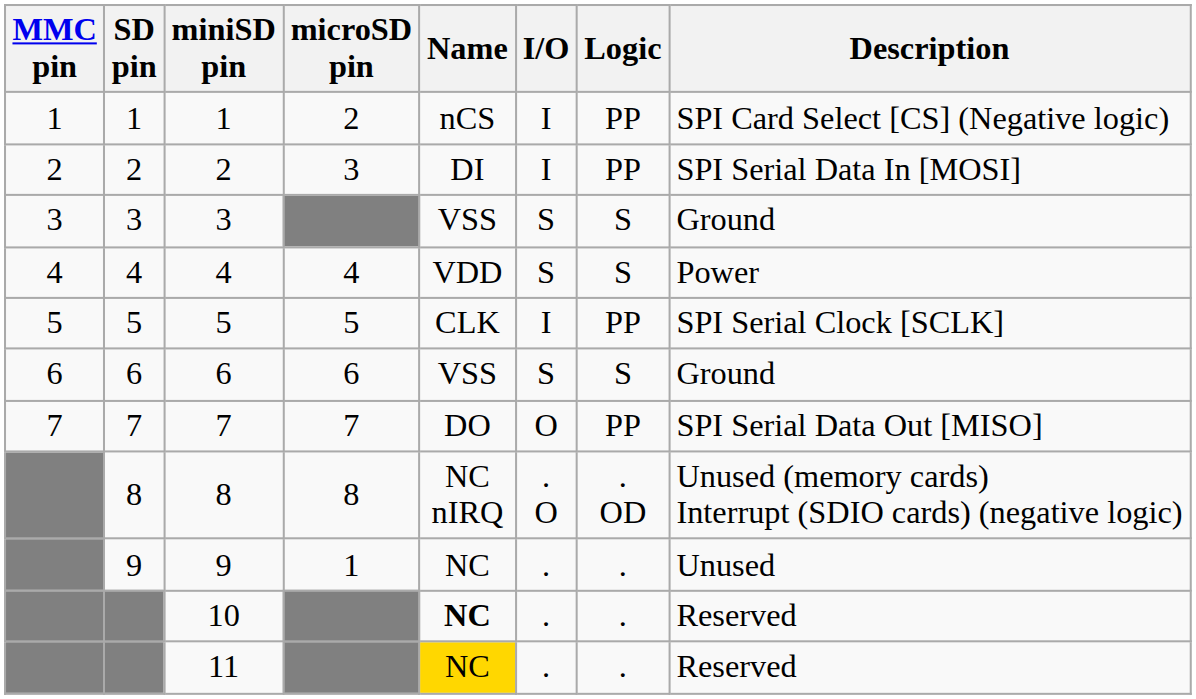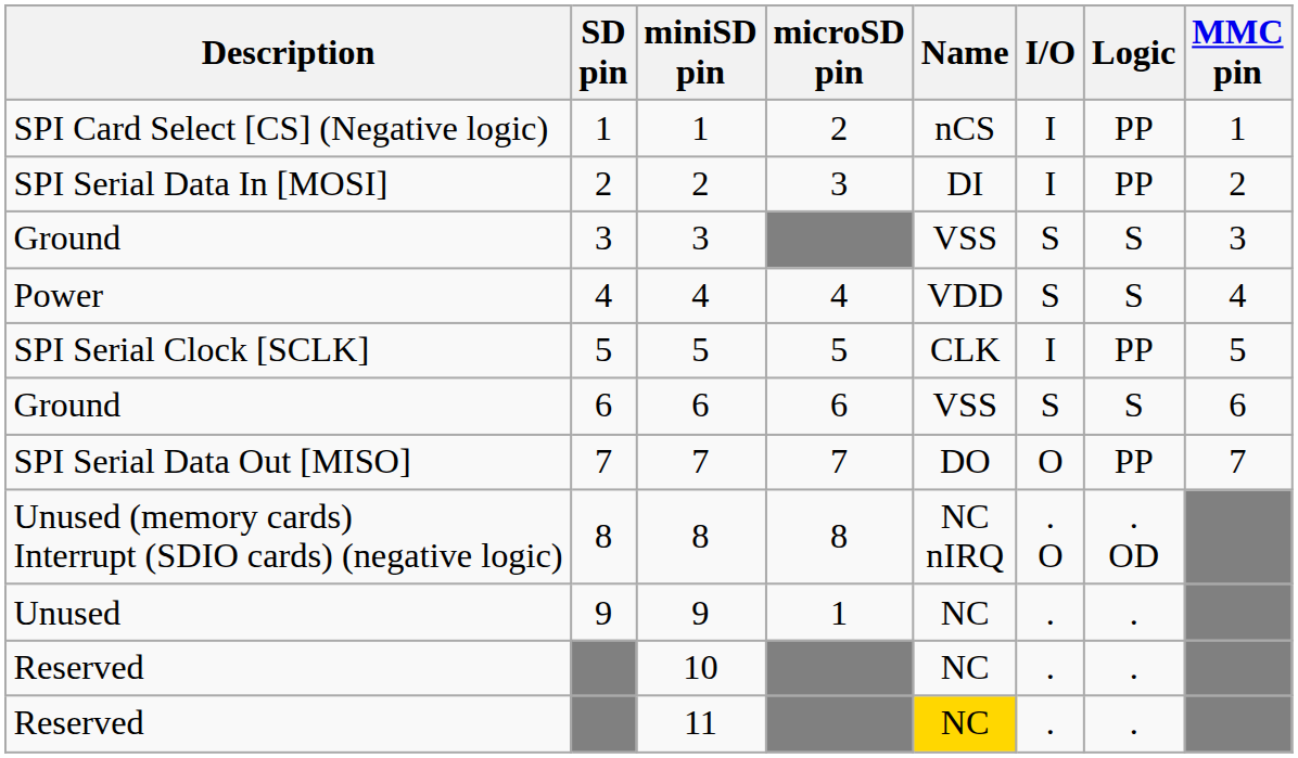columns swapped: MMC pin <-> Description
10 | Name: bold -> normal
